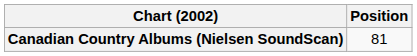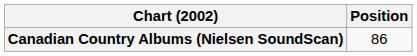Canadian Country Albums (Nielsen SoundScan) | Position: 81 -> 86
